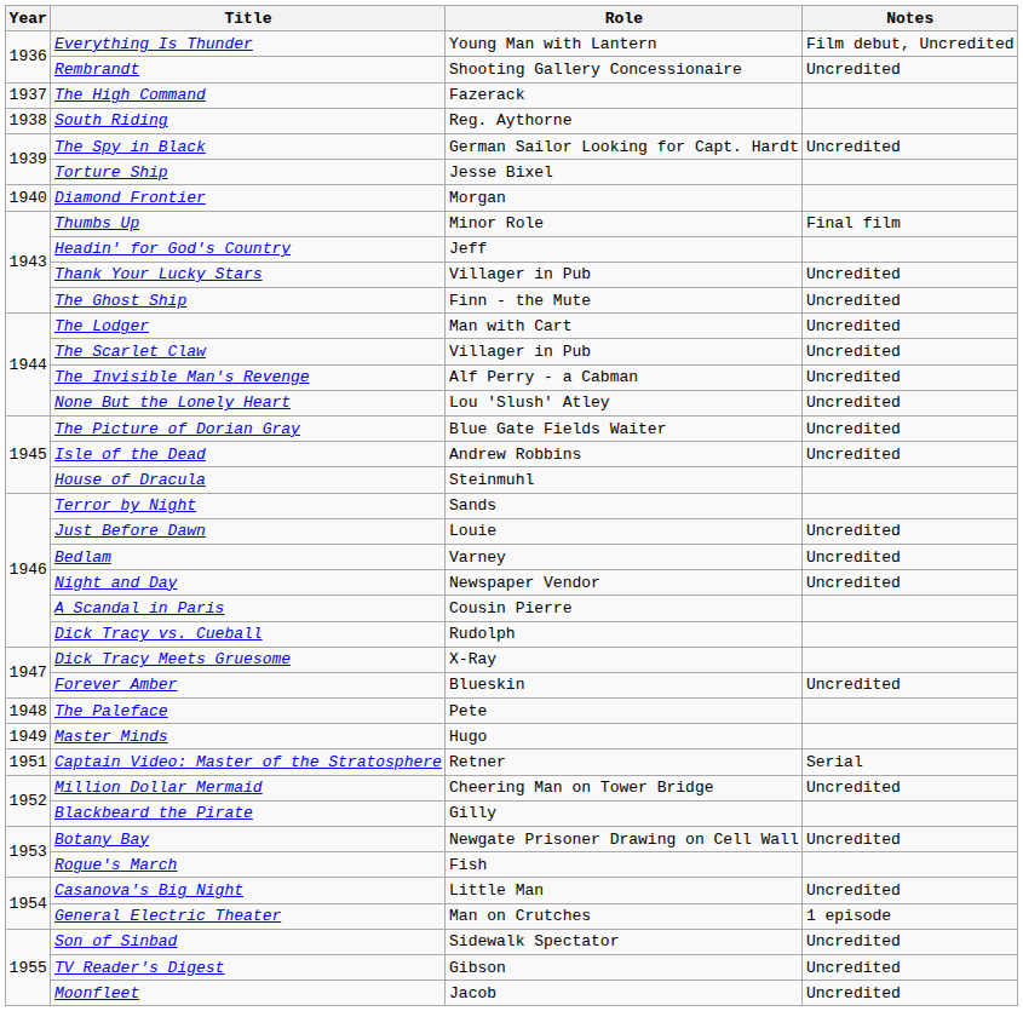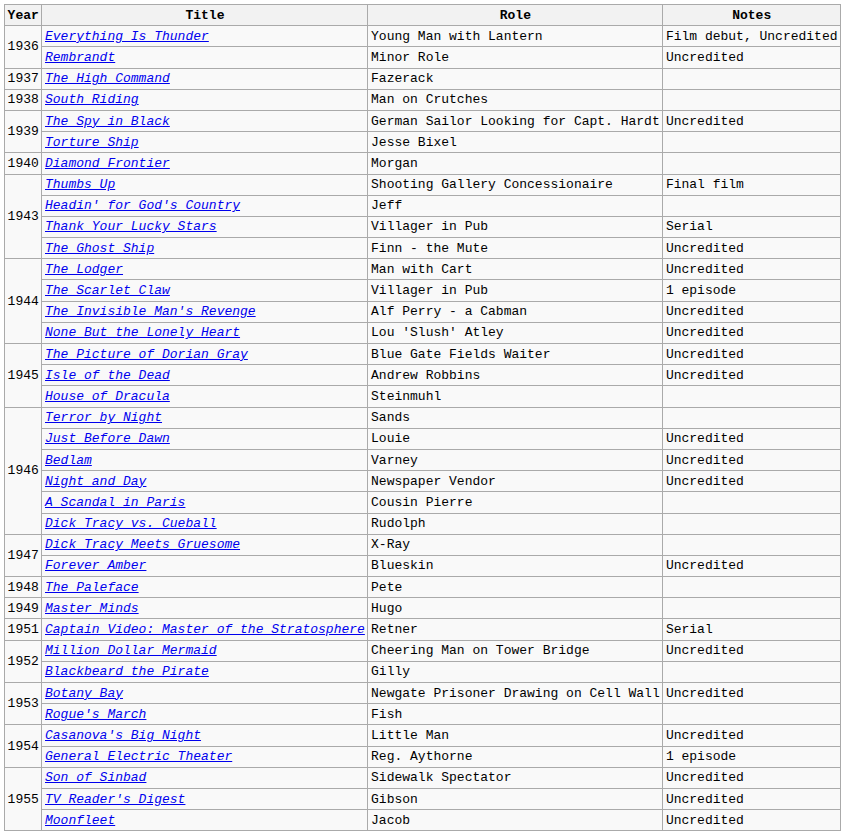Rembrandt | Role: Shooting Gallery Concessionaire -> Minor Role
South Riding | Role: Reg. Aythorne -> Man on Crutches
Thumbs Up | Role: Minor Role -> Shooting Gallery Concessionaire
Thank Your Lucky Stars | Notes: Uncredited -> Serial
The Scarlet Claw | Notes: Uncredited -> 1 episode
General Electric Theater | Role: Man on Crutches -> Reg. Aythorne
